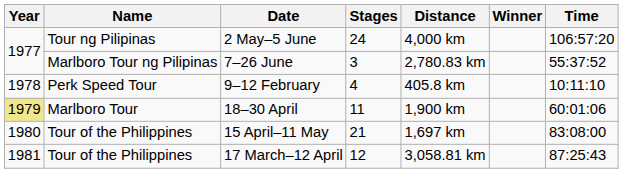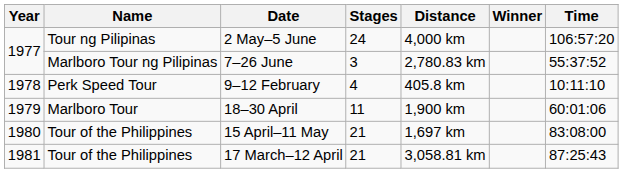18–30 April | Year: khaki background -> no background
17 March–12 April | Stages: 12 -> 21
